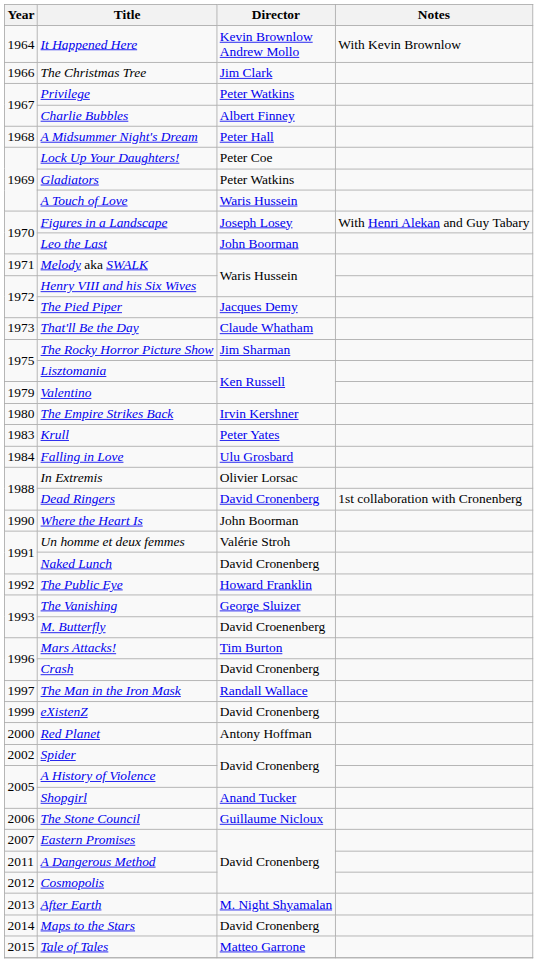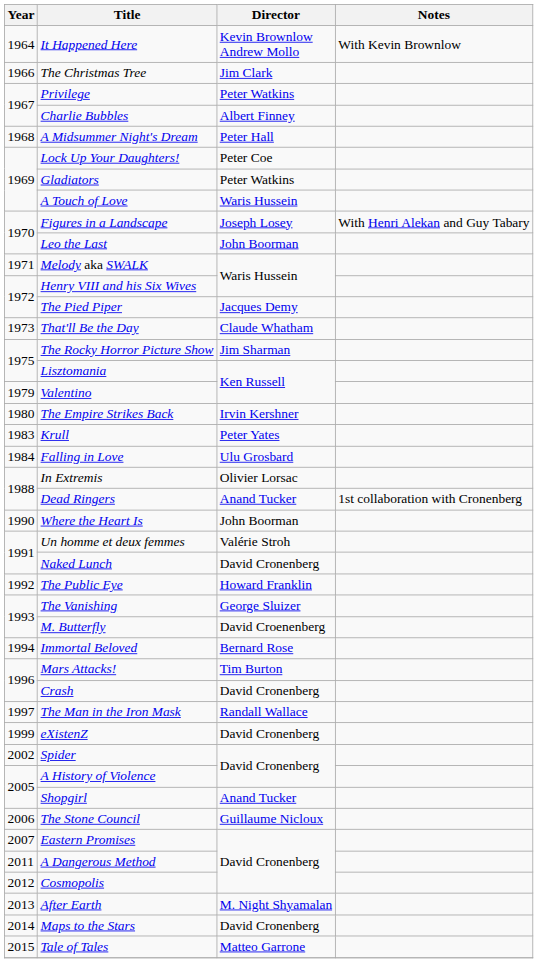Dead Ringers | Director: David Cronenberg -> Anand Tucker
+ row: 1994 | Immortal Beloved | Bernard Rose
- row: 2000 | Red Planet | Antony Hoffman
